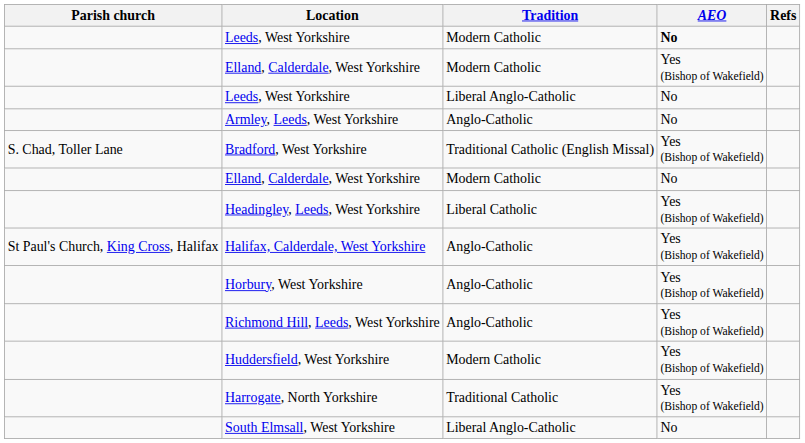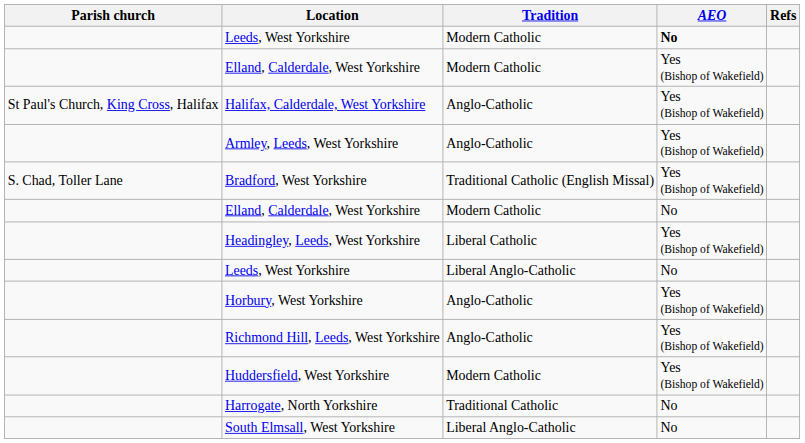rows swapped: Leeds, West Yorkshire / Liberal Anglo-Catholic <-> Halifax, Calderdale, West Yorkshire
Armley, Leeds, West Yorkshire | AEO: No -> Yes (Bishop of Wakefield)
Harrogate, North Yorkshire | AEO: Yes (Bishop of Wakefield) -> No
